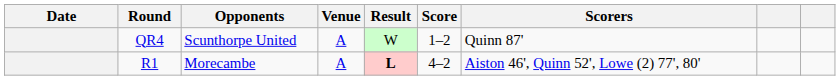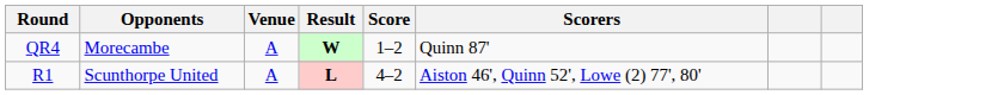- column: Date
QR4 | Opponents: Scunthorpe United -> Morecambe
QR4 | Result: normal -> bold
R1 | Opponents: Morecambe -> Scunthorpe United
